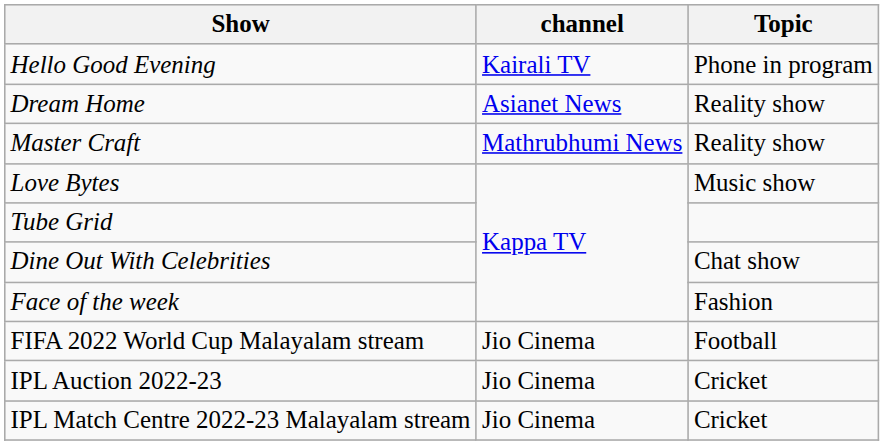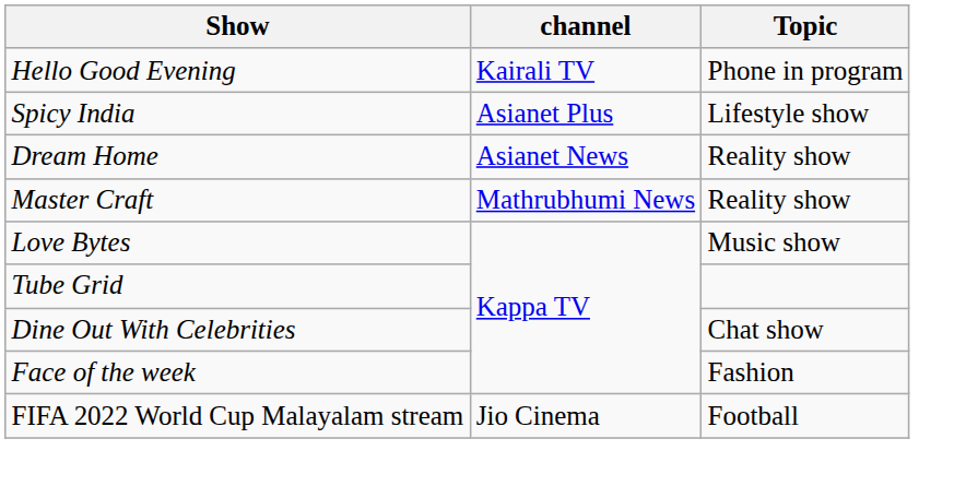+ row: Spicy India | Asianet Plus | Lifestyle show
- row: IPL Auction 2022-23 | Jio Cinema | Cricket
- row: IPL Match Centre 2022-23 Malayalam stream | Jio Cinema | Cricket
